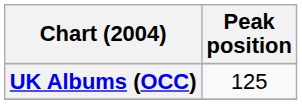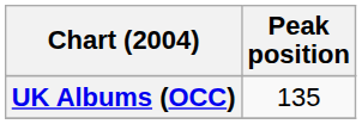UK Albums (OCC) | Peak position: 125 -> 135
